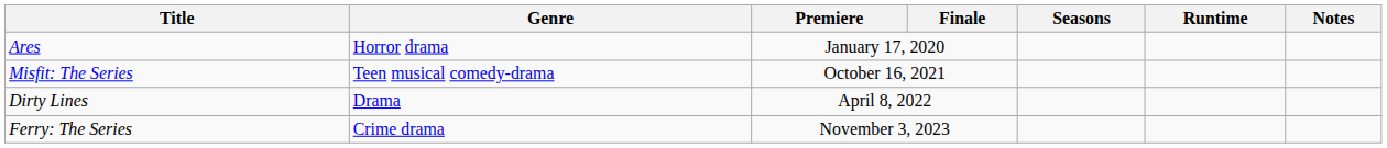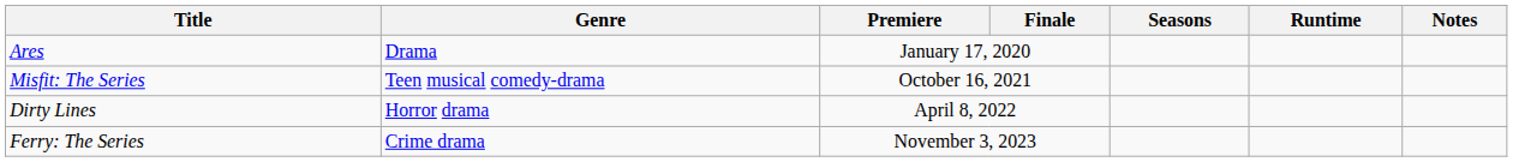Ares | Genre: Horror drama -> Drama
Dirty Lines | Genre: Drama -> Horror drama
